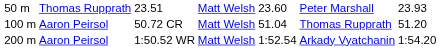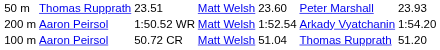rows swapped: 50.72 CR <-> 1:50.52 WR
